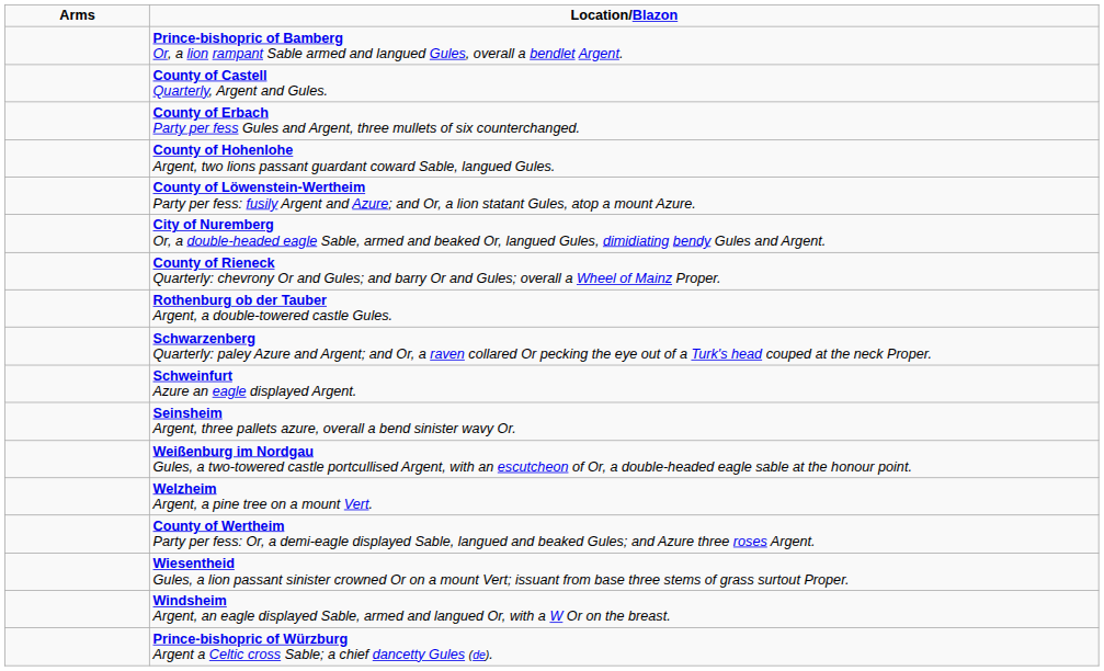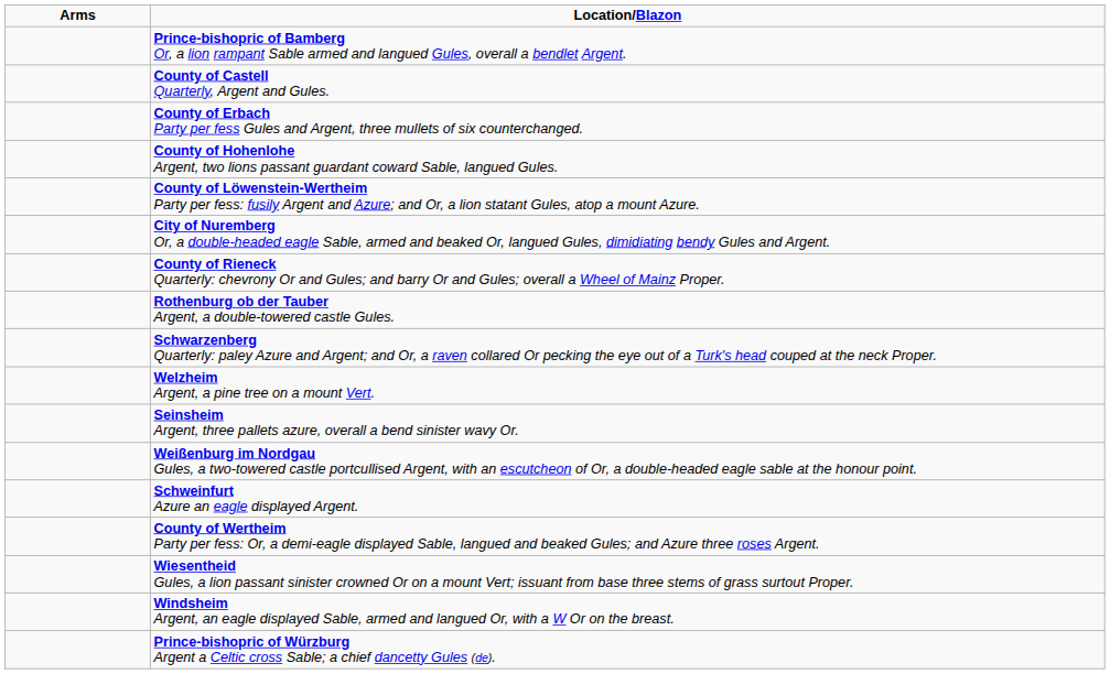rows swapped: Schweinfurt Azure an eagle displayed Argent. <-> Welzheim Argent, a pine tree on a mount Vert.
